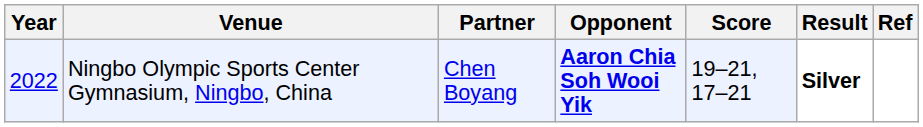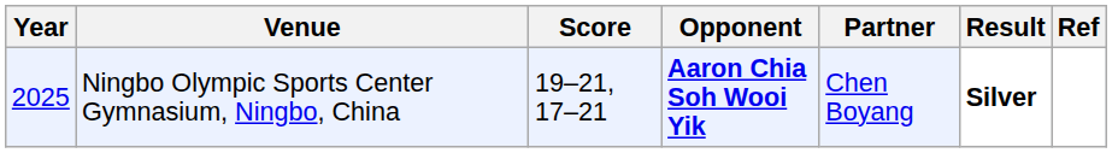columns swapped: Partner <-> Score
Ningbo Olympic Sports Center Gymnasium, Ningbo, China | Year: 2022 -> 2025
